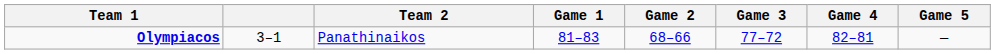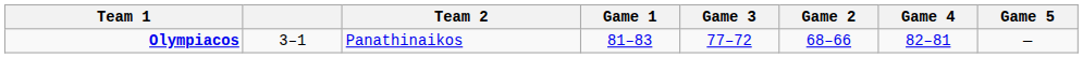columns swapped: Game 2 <-> Game 3
